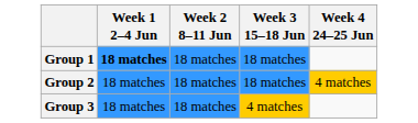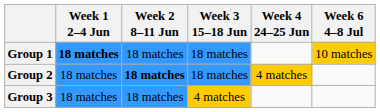+ column: Week 6 4–8 Jul | 10 matches
Group 2 | Week 2 8–11 Jun: normal -> bold
